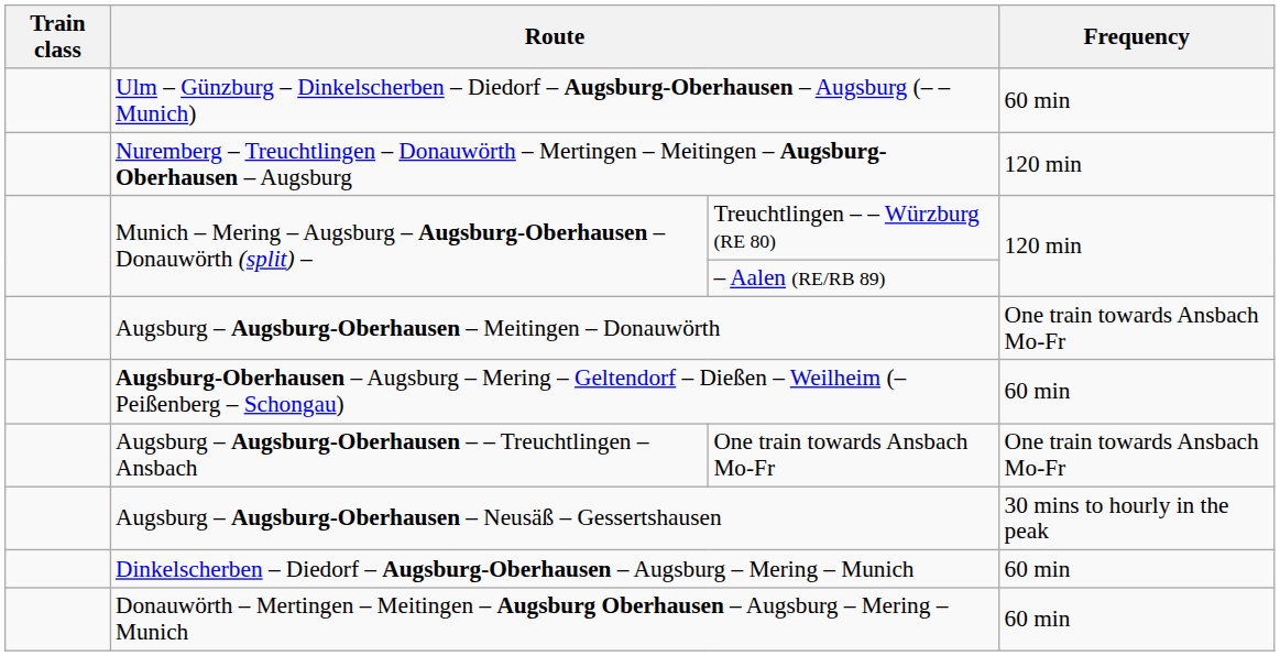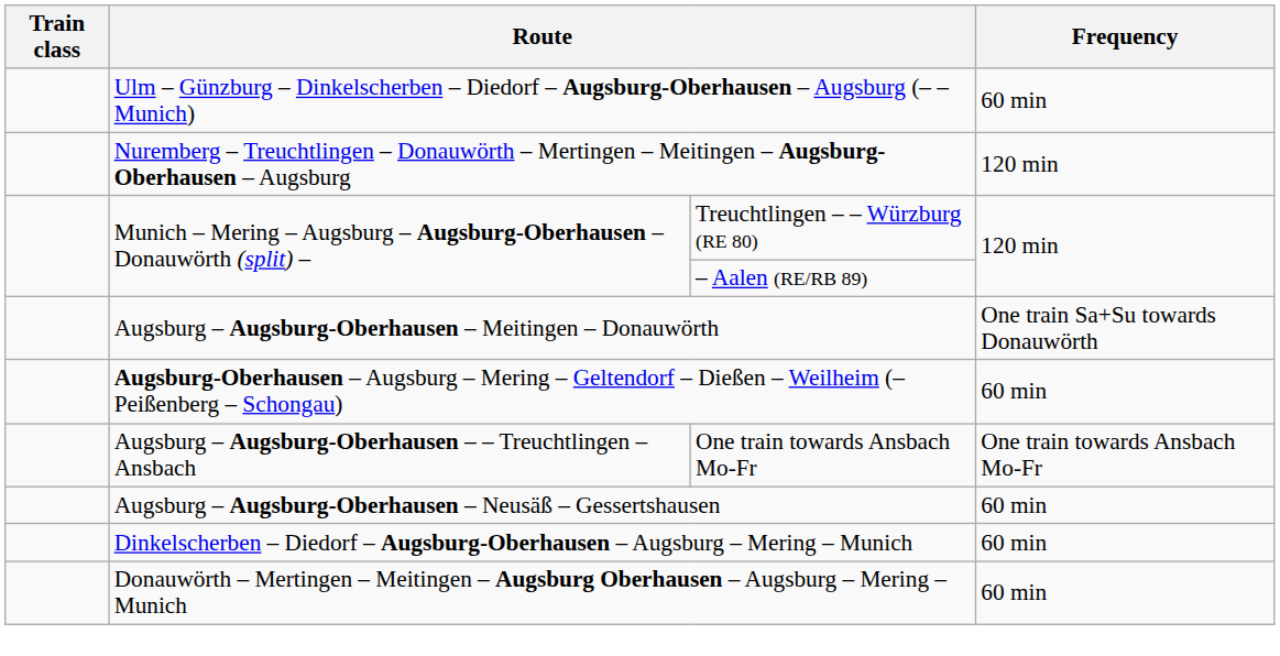Augsburg – Augsburg-Oberhausen – Meitingen – Donauwörth | Frequency: One train towards Ansbach Mo-Fr -> One train Sa+Su towards Donauwörth
Augsburg – Augsburg-Oberhausen – Neusäß – Gessertshausen | Frequency: 30 mins to hourly in the peak -> 60 min
